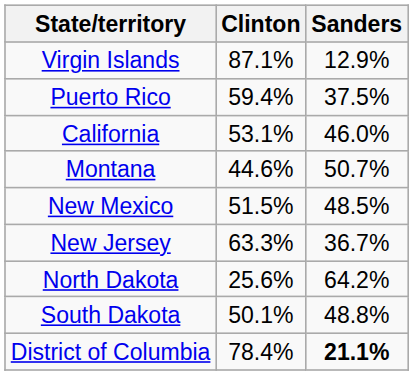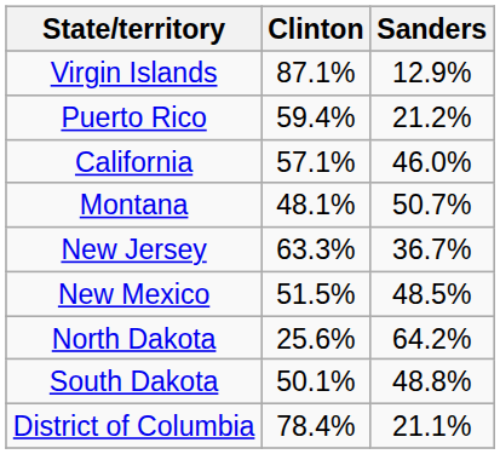Puerto Rico | Sanders: 37.5% -> 21.2%
California | Clinton: 53.1% -> 57.1%
Montana | Clinton: 44.6% -> 48.1%
rows swapped: New Jersey <-> New Mexico
District of Columbia | Sanders: bold -> normal
